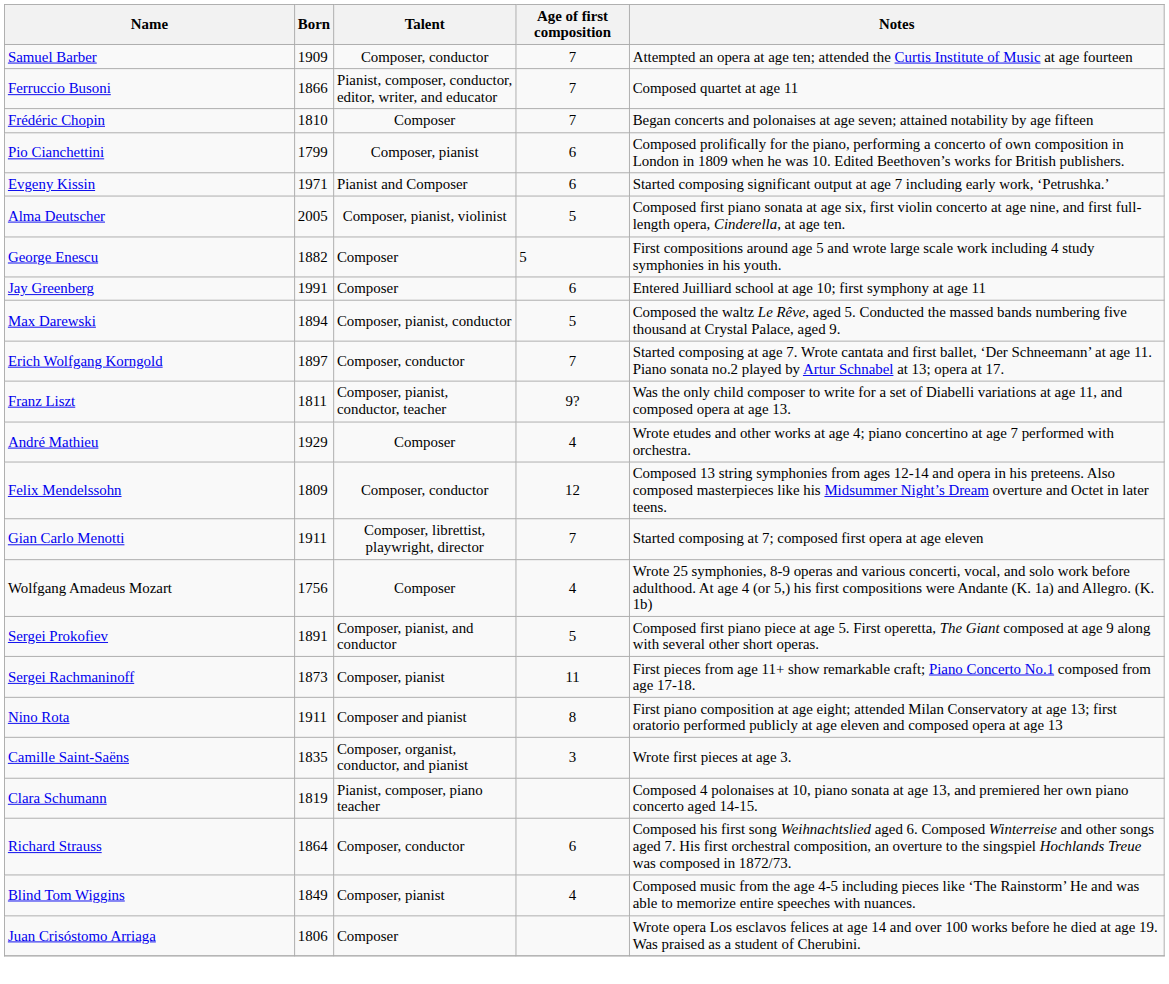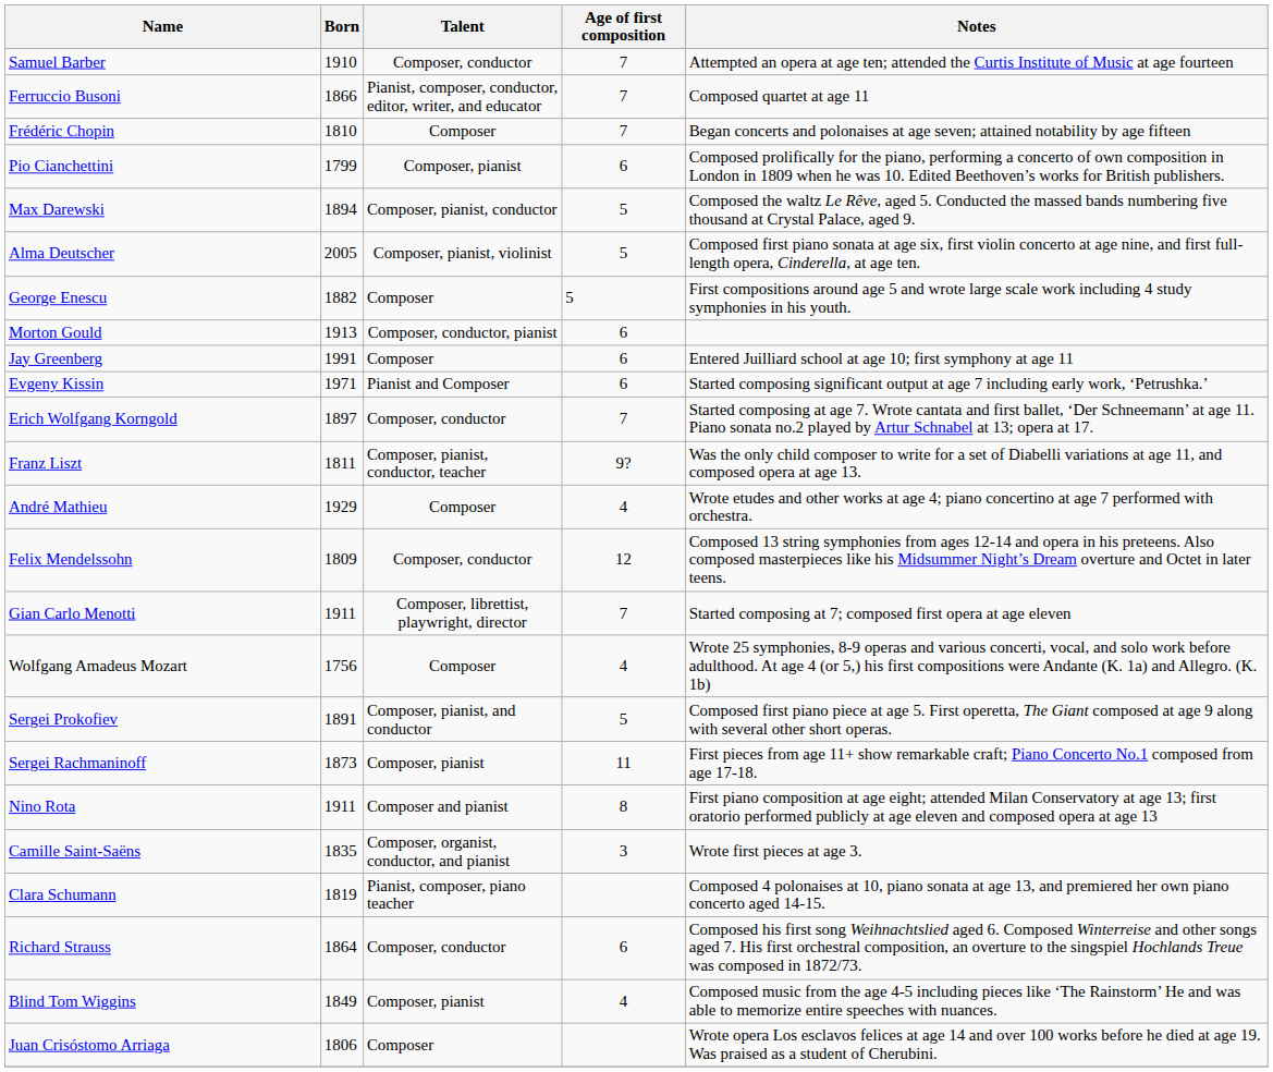Samuel Barber | Born: 1909 -> 1910
rows swapped: Max Darewski <-> Evgeny Kissin
+ row: Morton Gould | 1913 | Composer, conductor, pianist | 6
